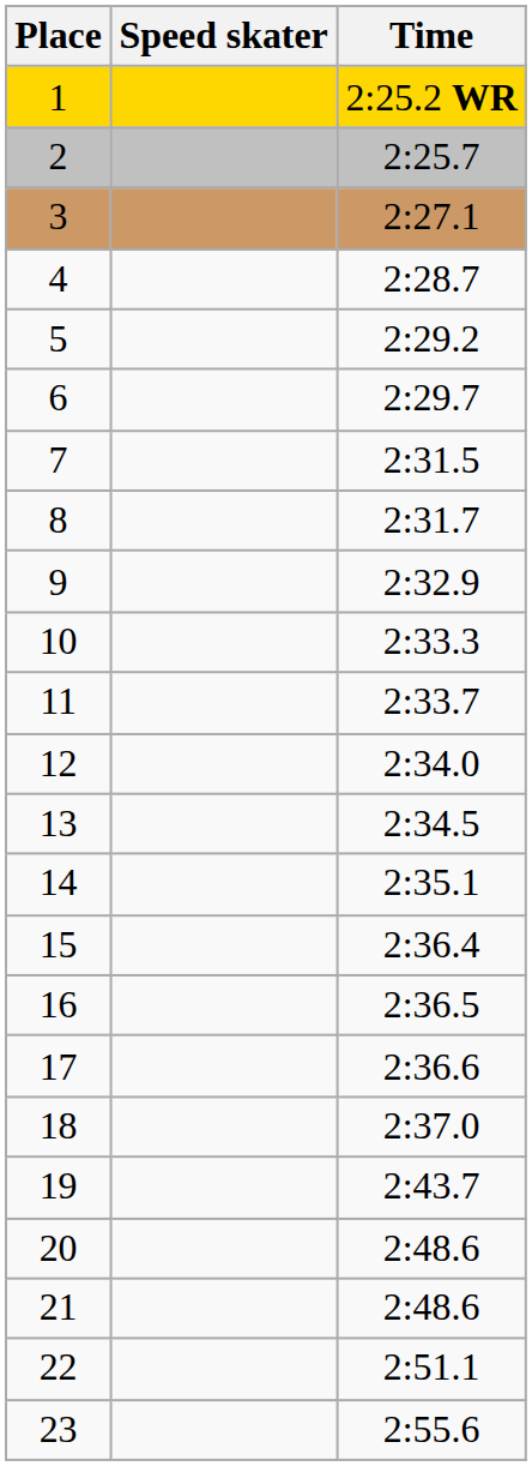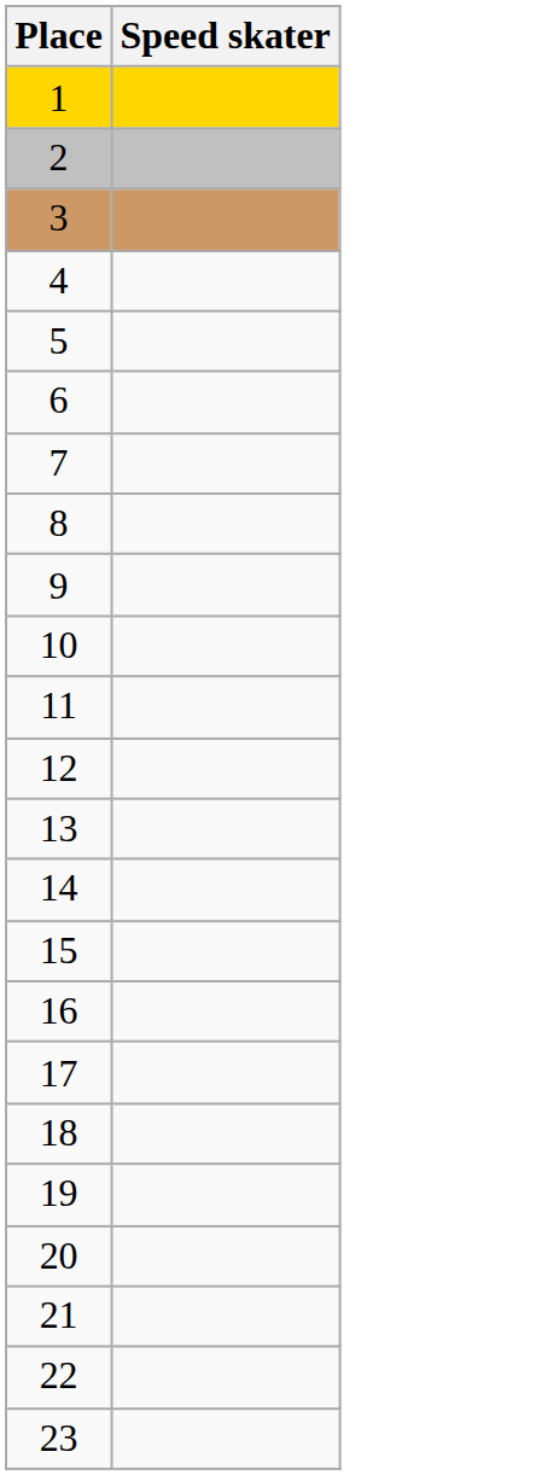- column: Time | 2:25.2 WR | 2:25.7 | 2:27.1 | 2:28.7 | 2:29.2 | 2:29.7 | 2:31.5 | 2:31.7 | 2:32.9 | 2:33.3 | 2:33.7 | 2:34.0 | 2:34.5 | 2:35.1 | 2:36.4 | 2:36.5 | 2:36.6 | 2:37.0 | 2:43.7 | 2:48.6 | 2:48.6 | 2:51.1 | 2:55.6
